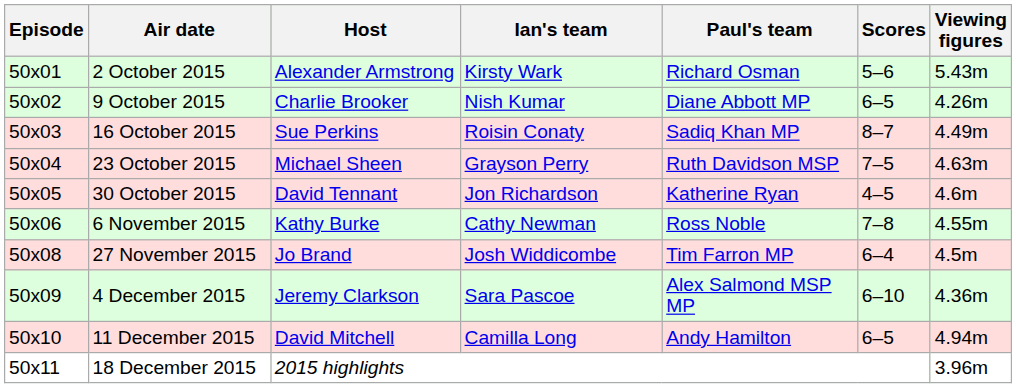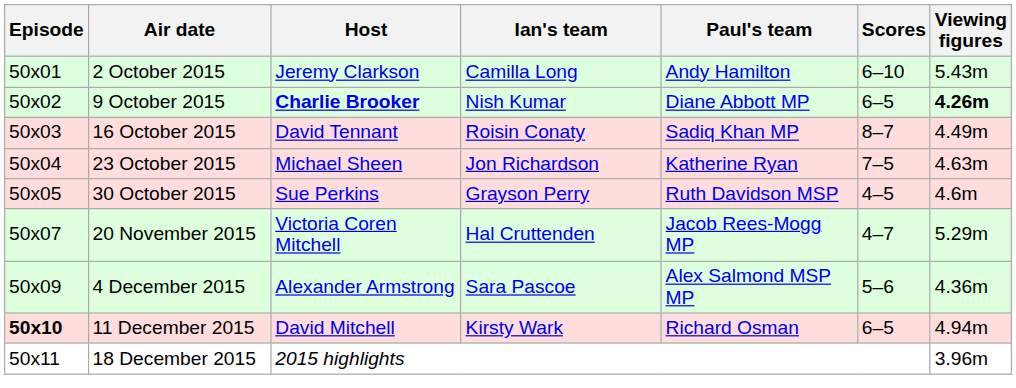2 October 2015 | Host: Alexander Armstrong -> Jeremy Clarkson
2 October 2015 | Ian's team: Kirsty Wark -> Camilla Long
2 October 2015 | Paul's team: Richard Osman -> Andy Hamilton
2 October 2015 | Scores: 5–6 -> 6–10
9 October 2015 | Host: normal -> bold
9 October 2015 | Viewing figures: normal -> bold
16 October 2015 | Host: Sue Perkins -> David Tennant
23 October 2015 | Ian's team: Grayson Perry -> Jon Richardson
23 October 2015 | Paul's team: Ruth Davidson MSP -> Katherine Ryan
30 October 2015 | Host: David Tennant -> Sue Perkins
30 October 2015 | Ian's team: Jon Richardson -> Grayson Perry
30 October 2015 | Paul's team: Katherine Ryan -> Ruth Davidson MSP
- row: 50x06 | 6 November 2015 | Kathy Burke | Cathy Newman | Ross Noble | 7–8 | 4.55m
+ row: 50x07 | 20 November 2015 | Victoria Coren Mitchell | Hal Cruttenden | Jacob Rees-Mogg MP | 4–7 | 5.29m
- row: 50x08 | 27 November 2015 | Jo Brand | Josh Widdicombe | Tim Farron MP | 6–4 | 4.5m
4 December 2015 | Host: Jeremy Clarkson -> Alexander Armstrong
4 December 2015 | Scores: 6–10 -> 5–6
11 December 2015 | Episode: normal -> bold
11 December 2015 | Ian's team: Camilla Long -> Kirsty Wark
11 December 2015 | Paul's team: Andy Hamilton -> Richard Osman
